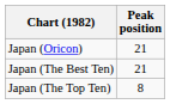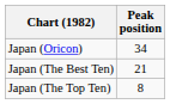Japan (Oricon) | Peak position: 21 -> 34
